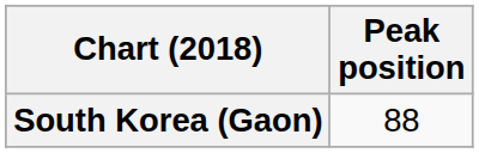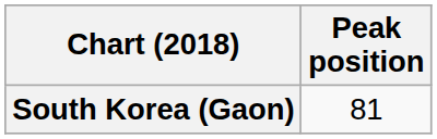South Korea (Gaon) | Peak position: 88 -> 81
